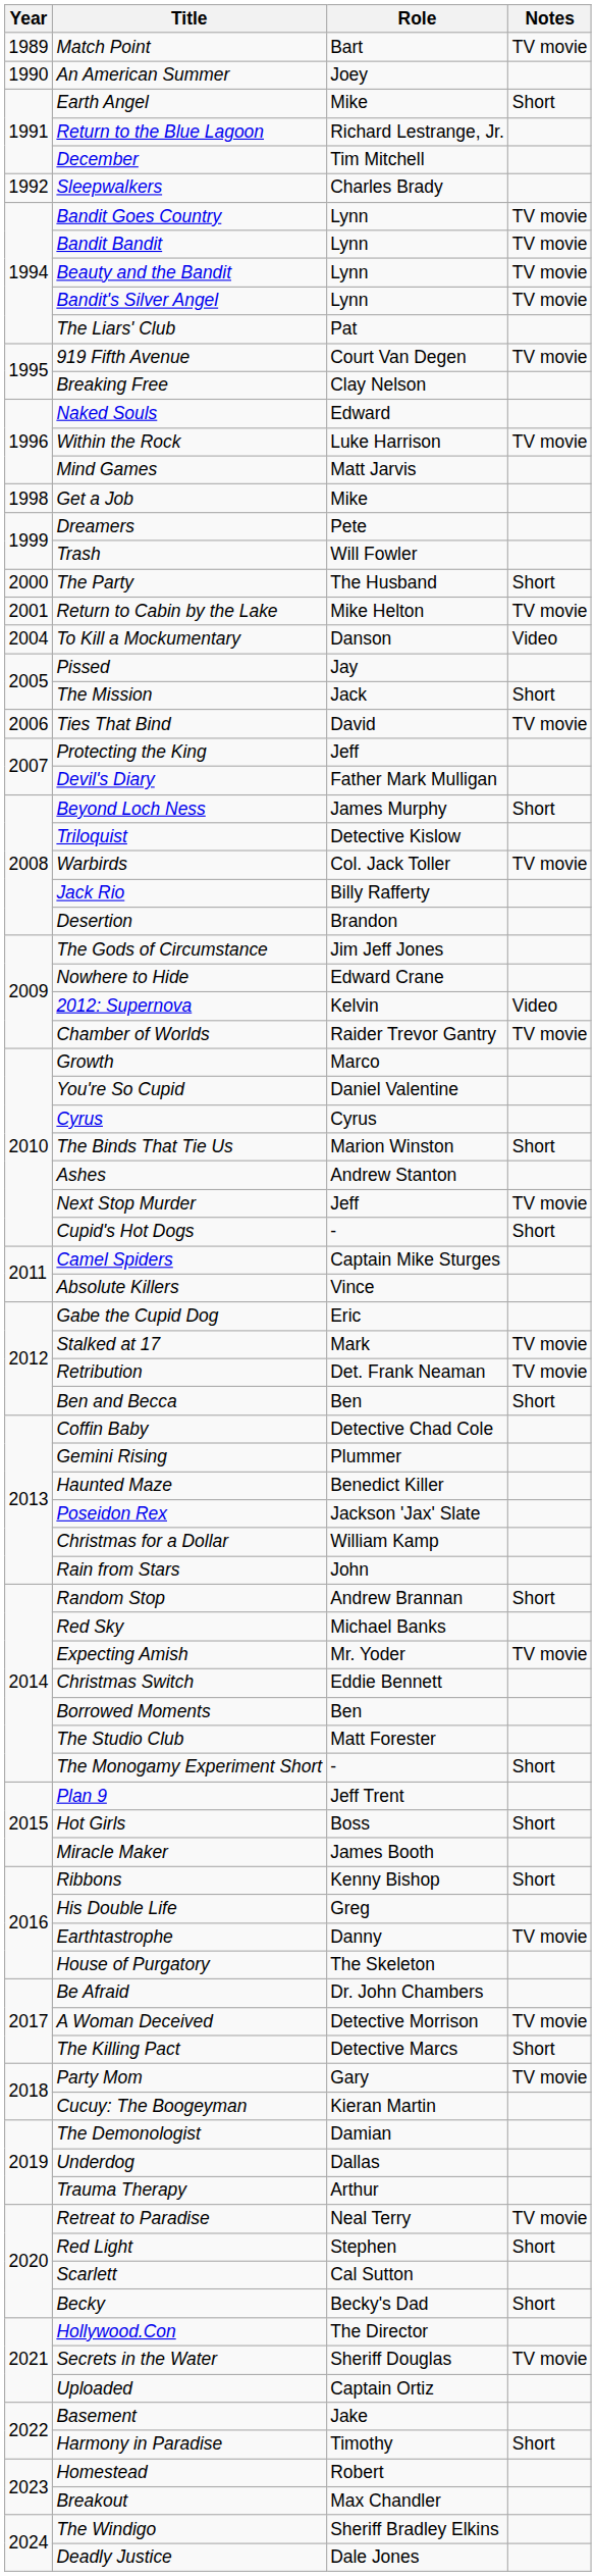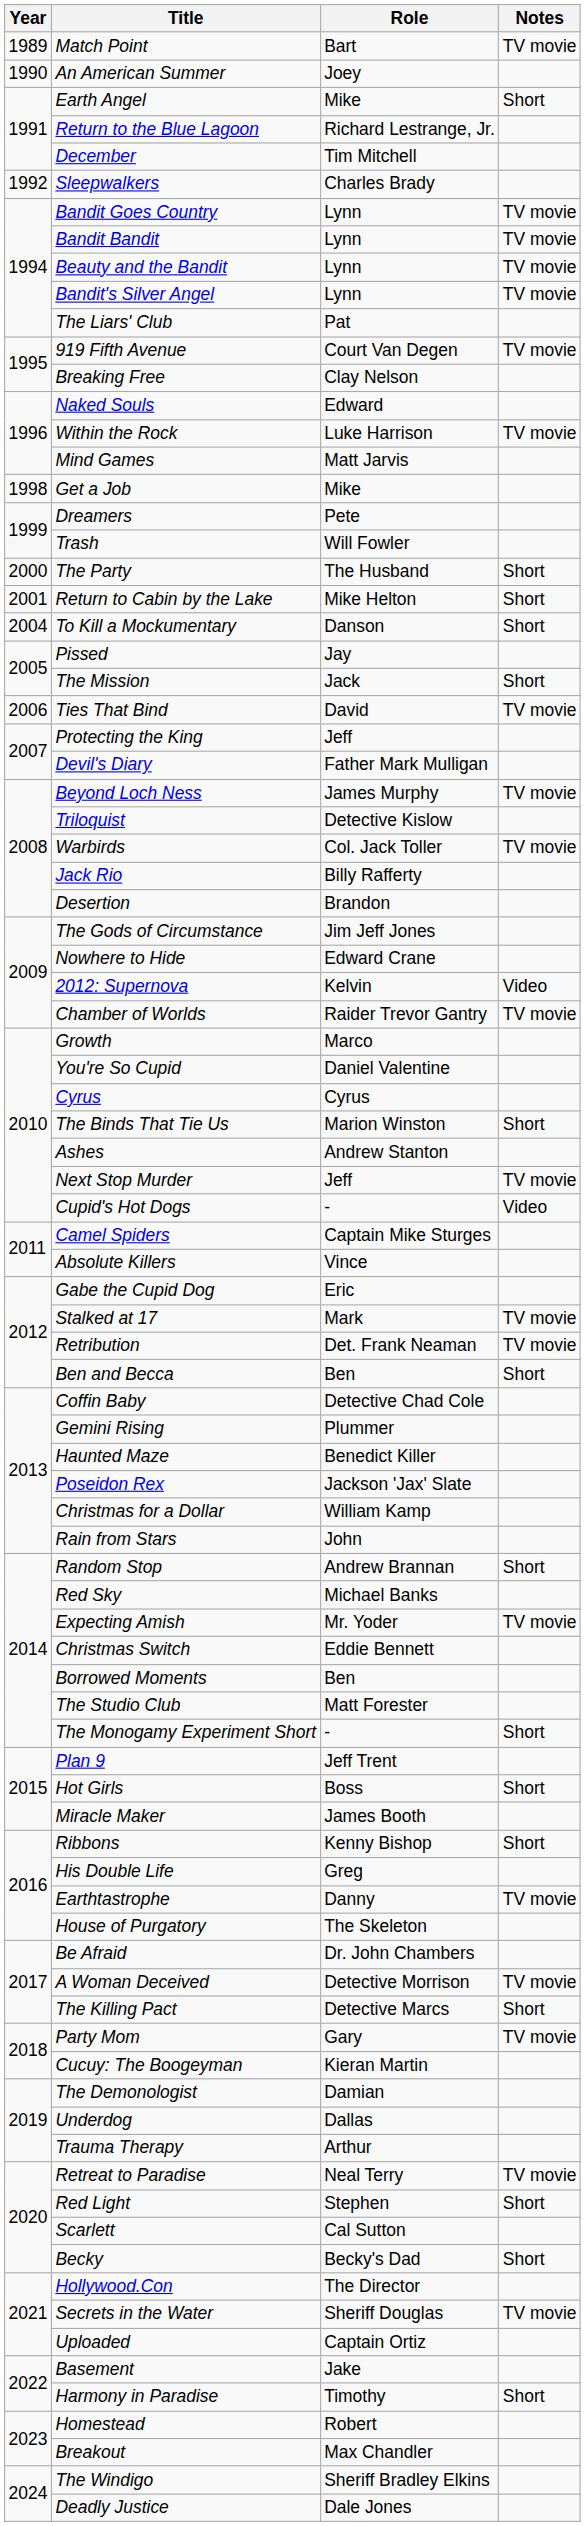Return to Cabin by the Lake | Notes: TV movie -> Short
To Kill a Mockumentary | Notes: Video -> Short
Beyond Loch Ness | Notes: Short -> TV movie
Cupid's Hot Dogs | Notes: Short -> Video
